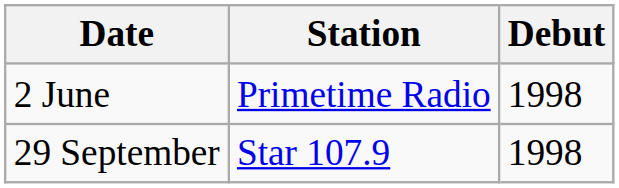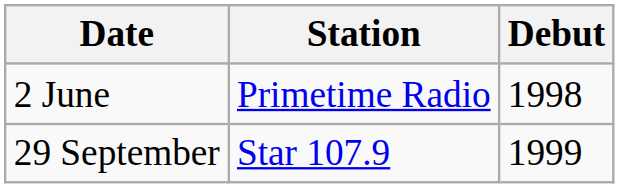29 September | Debut: 1998 -> 1999
